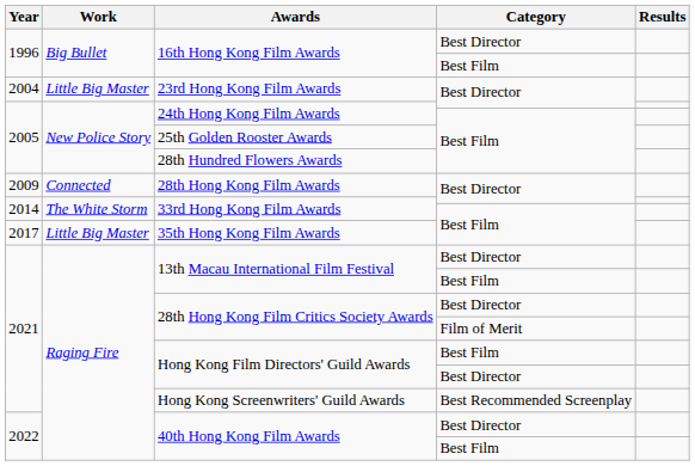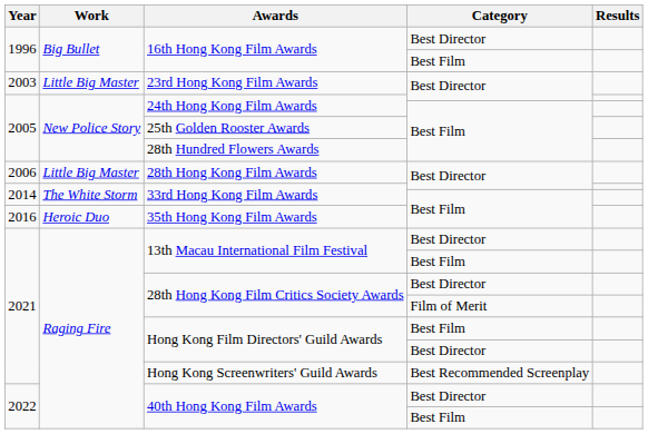23rd Hong Kong Film Awards | Year: 2004 -> 2003
28th Hong Kong Film Awards | Year: 2009 -> 2006
28th Hong Kong Film Awards | Work: Connected -> Little Big Master
35th Hong Kong Film Awards | Year: 2017 -> 2016
35th Hong Kong Film Awards | Work: Little Big Master -> Heroic Duo
